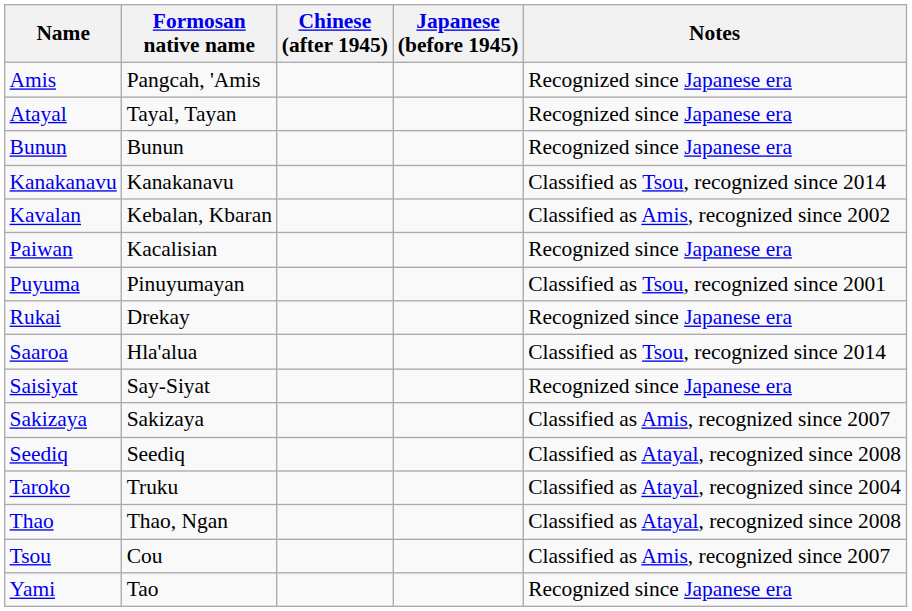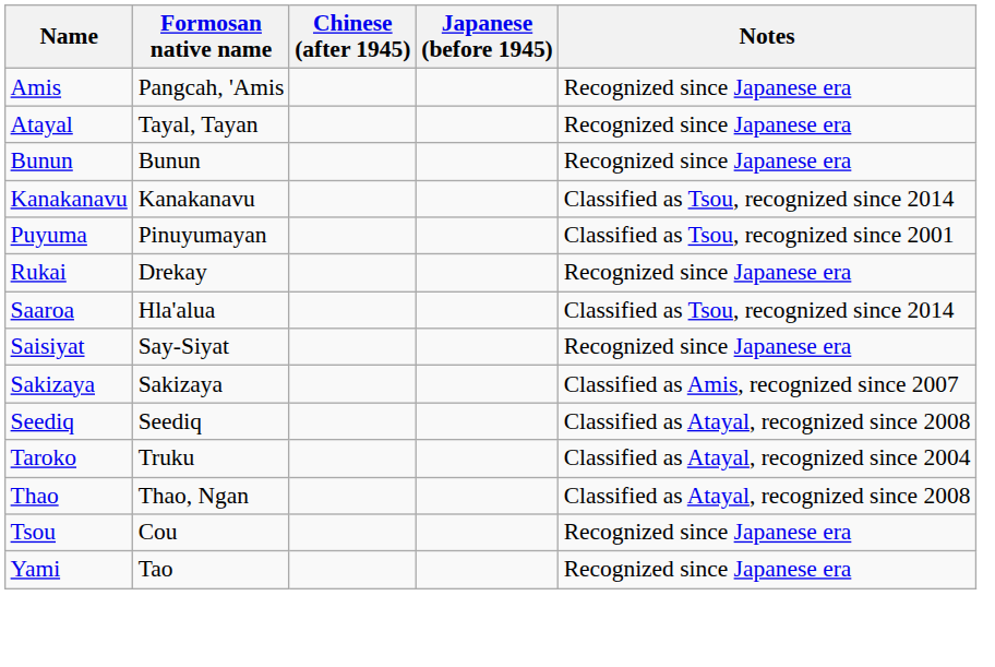- row: Kavalan | Kebalan, Kbaran | Classified as Amis, recognized since 2002
- row: Paiwan | Kacalisian | Recognized since Japanese era
Tsou | Notes: Classified as Amis, recognized since 2007 -> Recognized since Japanese era
